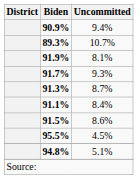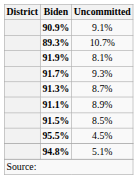90.9% | Uncommitted: 9.4% -> 9.1%
91.1% | Uncommitted: 8.4% -> 8.9%
91.5% | Uncommitted: 8.6% -> 8.5%
